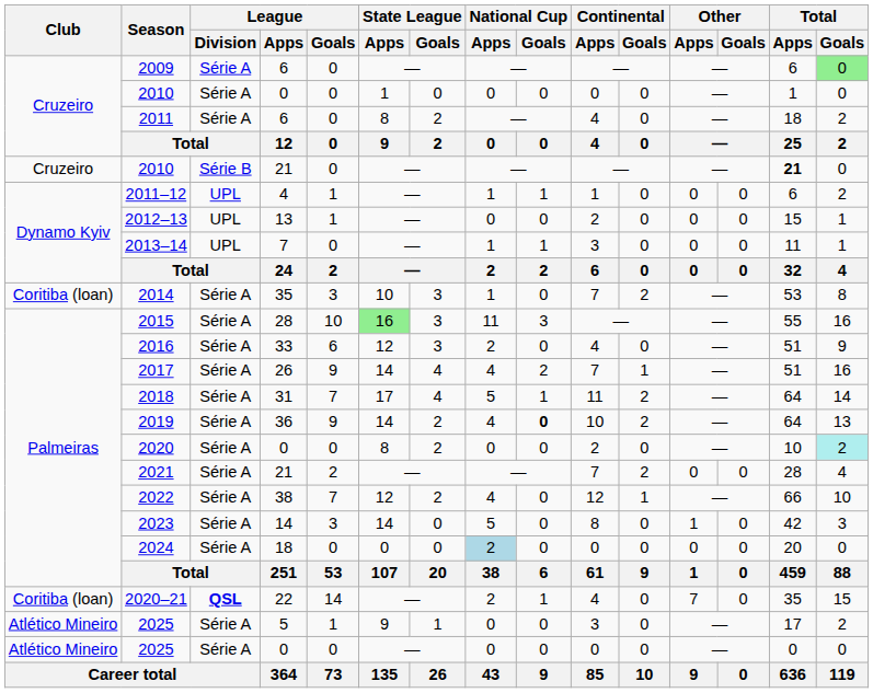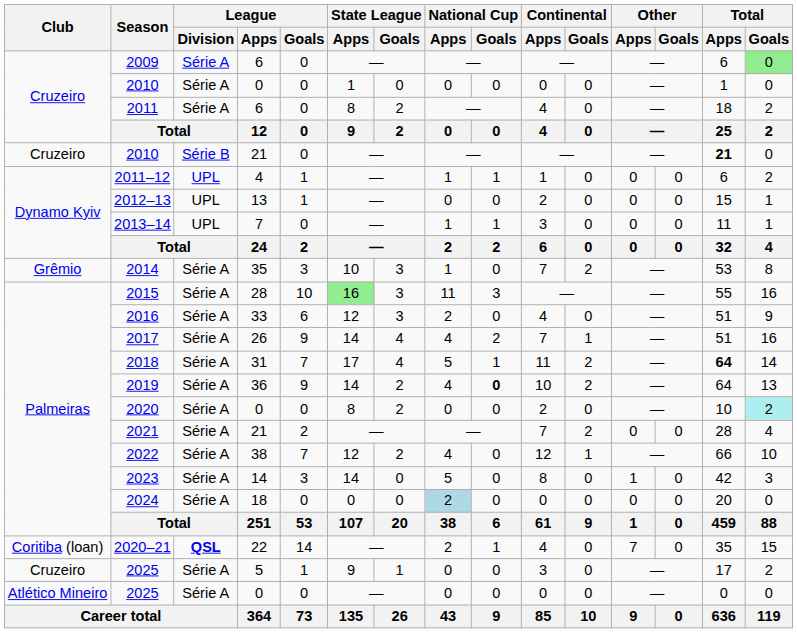2014 | Club: Coritiba (loan) -> Grêmio
2018 | Total / Apps: normal -> bold
2025 / 5 | Club: Atlético Mineiro -> Cruzeiro
